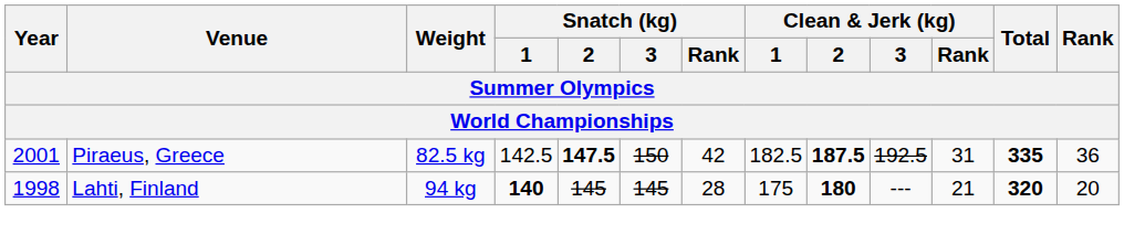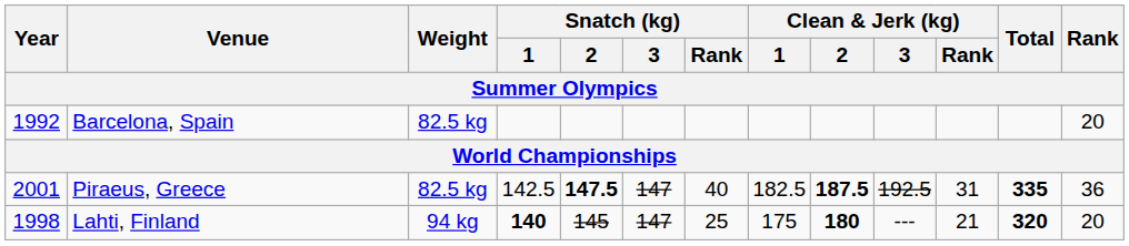+ row: 1992 | Barcelona, Spain | 82.5 kg | 20
Piraeus, Greece | Snatch (kg) / 3: 150 -> 147
Piraeus, Greece | Snatch (kg) / Rank: 42 -> 40
Lahti, Finland | Snatch (kg) / 3: 145 -> 147
Lahti, Finland | Snatch (kg) / Rank: 28 -> 25
